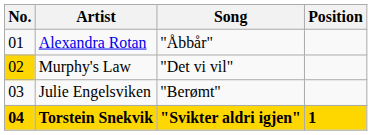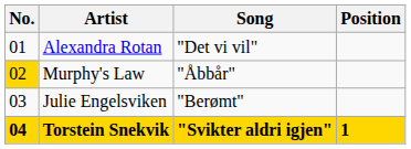Alexandra Rotan | Song: "Åbbår" -> "Det vi vil"
Murphy's Law | Song: "Det vi vil" -> "Åbbår"
